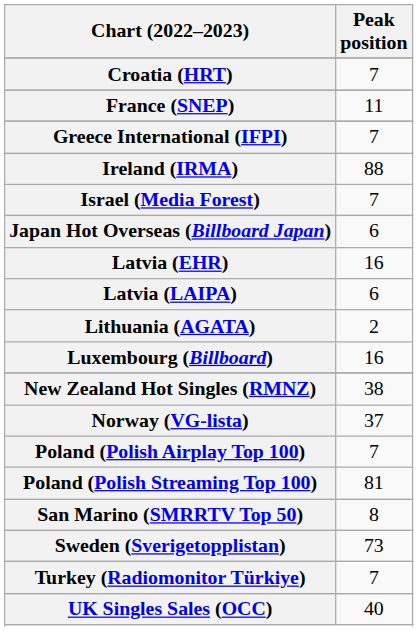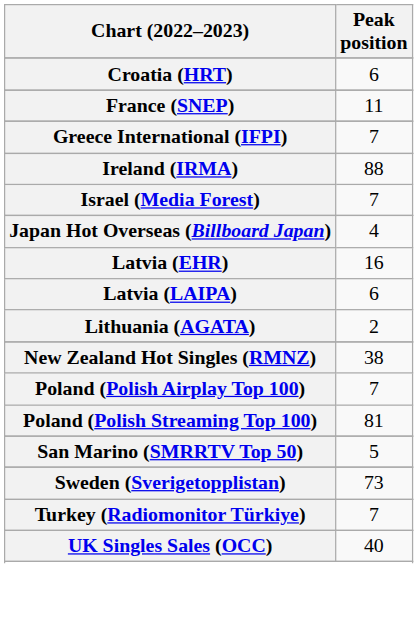Croatia (HRT) | Peak position: 7 -> 6
Japan Hot Overseas (Billboard Japan) | Peak position: 6 -> 4
- row: Luxembourg (Billboard) | 16
- row: Norway (VG-lista) | 37
San Marino (SMRRTV Top 50) | Peak position: 8 -> 5
